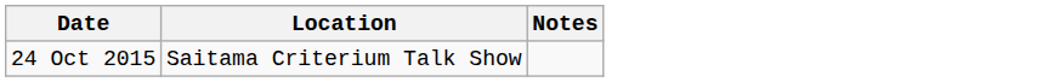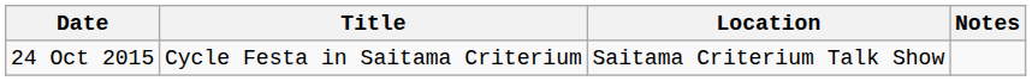+ column: Title | Cycle Festa in Saitama Criterium
